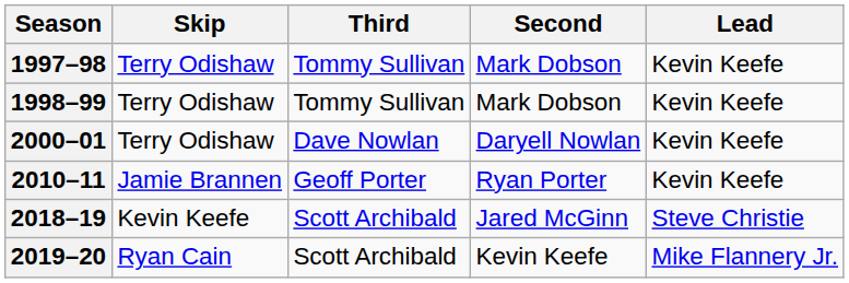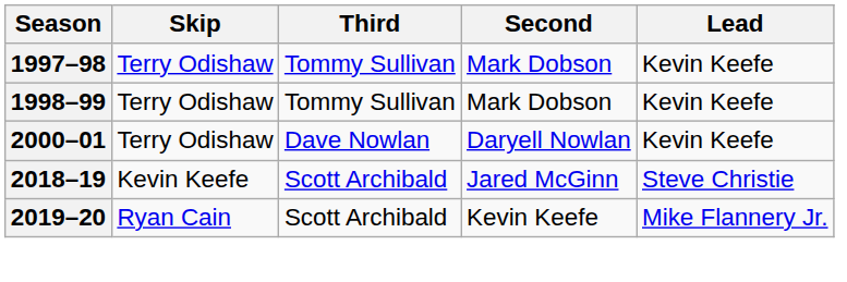- row: 2010–11 | Jamie Brannen | Geoff Porter | Ryan Porter | Kevin Keefe
